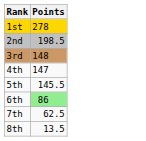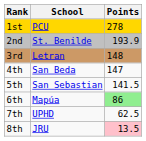+ column: School | PCU | St. Benilde | Letran | San Beda | San Sebastian | Mapúa | UPHD | JRU
2nd | Points: 198.5 -> 193.9
5th | Points: 145.5 -> 141.5
8th | Points: no background -> pink background
